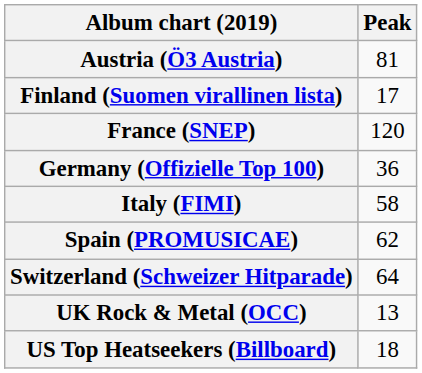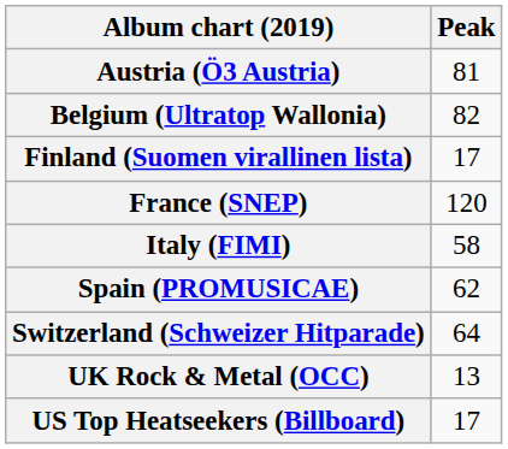+ row: Belgium (Ultratop Wallonia) | 82
- row: Germany (Offizielle Top 100) | 36
US Top Heatseekers (Billboard) | Peak: 18 -> 17
